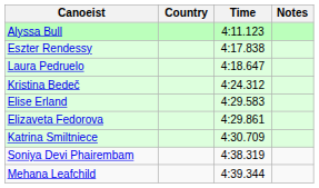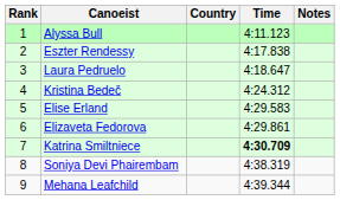+ column: Rank | 1 | 2 | 3 | 4 | 5 | 6 | 7 | 8 | 9
Katrina Smiltniece | Time: normal -> bold
